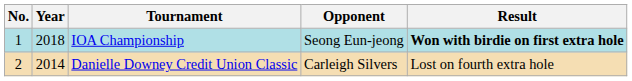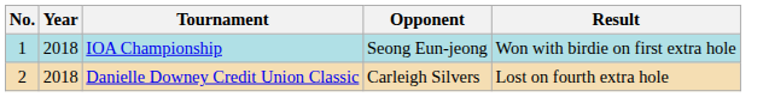IOA Championship | Result: bold -> normal
Danielle Downey Credit Union Classic | Year: 2014 -> 2018
